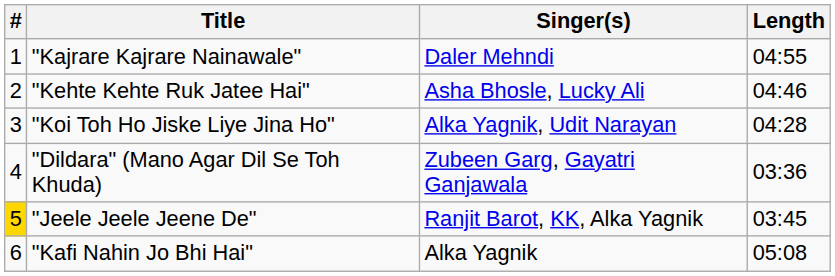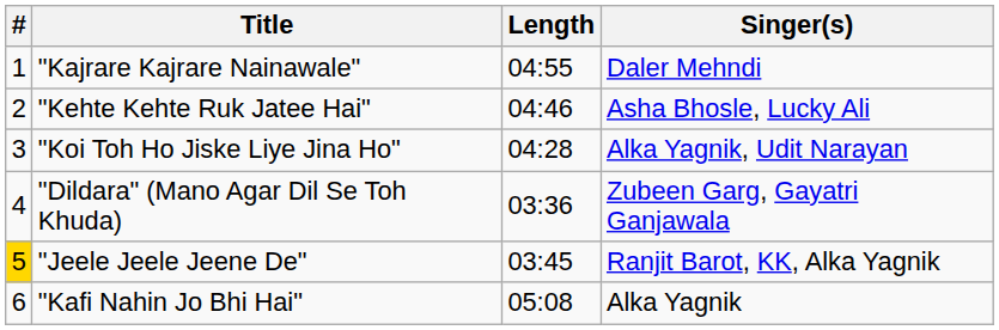columns swapped: Singer(s) <-> Length
